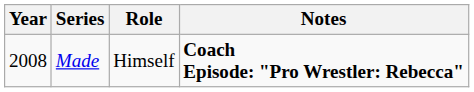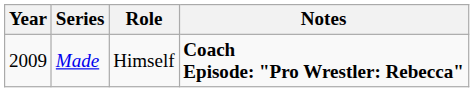Made | Year: 2008 -> 2009
